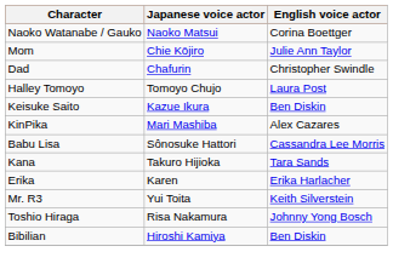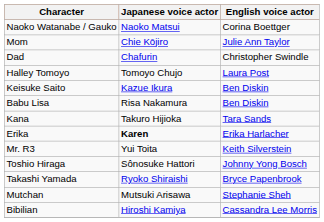- row: KinPika | Mari Mashiba | Alex Cazares
Babu Lisa | Japanese voice actor: Sônosuke Hattori -> Risa Nakamura
Babu Lisa | English voice actor: Cassandra Lee Morris -> Ben Diskin
Erika | Japanese voice actor: normal -> bold
Toshio Hiraga | Japanese voice actor: Risa Nakamura -> Sônosuke Hattori
+ row: Takashi Yamada | Ryoko Shiraishi | Bryce Papenbrook
+ row: Mutchan | Mutsuki Arisawa | Stephanie Sheh
Bibilian | English voice actor: Ben Diskin -> Cassandra Lee Morris
